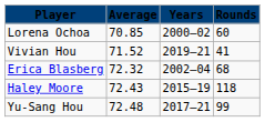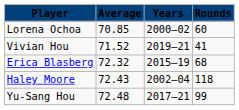Erica Blasberg | Years: 2002–04 -> 2015–19
Haley Moore | Years: 2015–19 -> 2002–04
